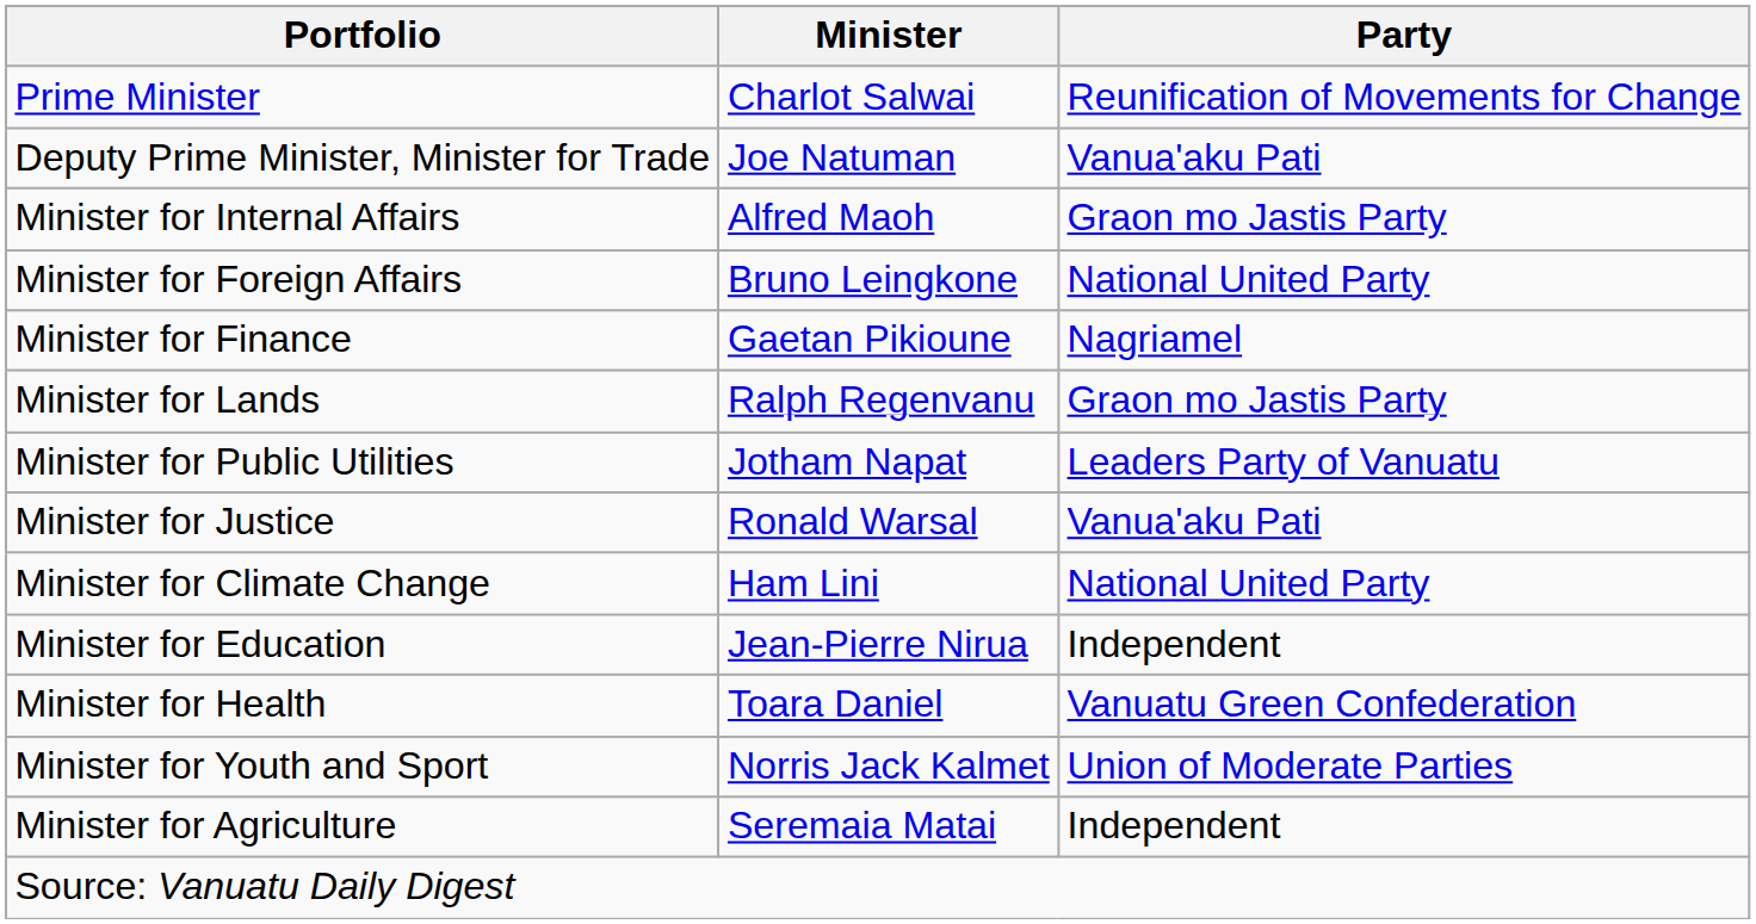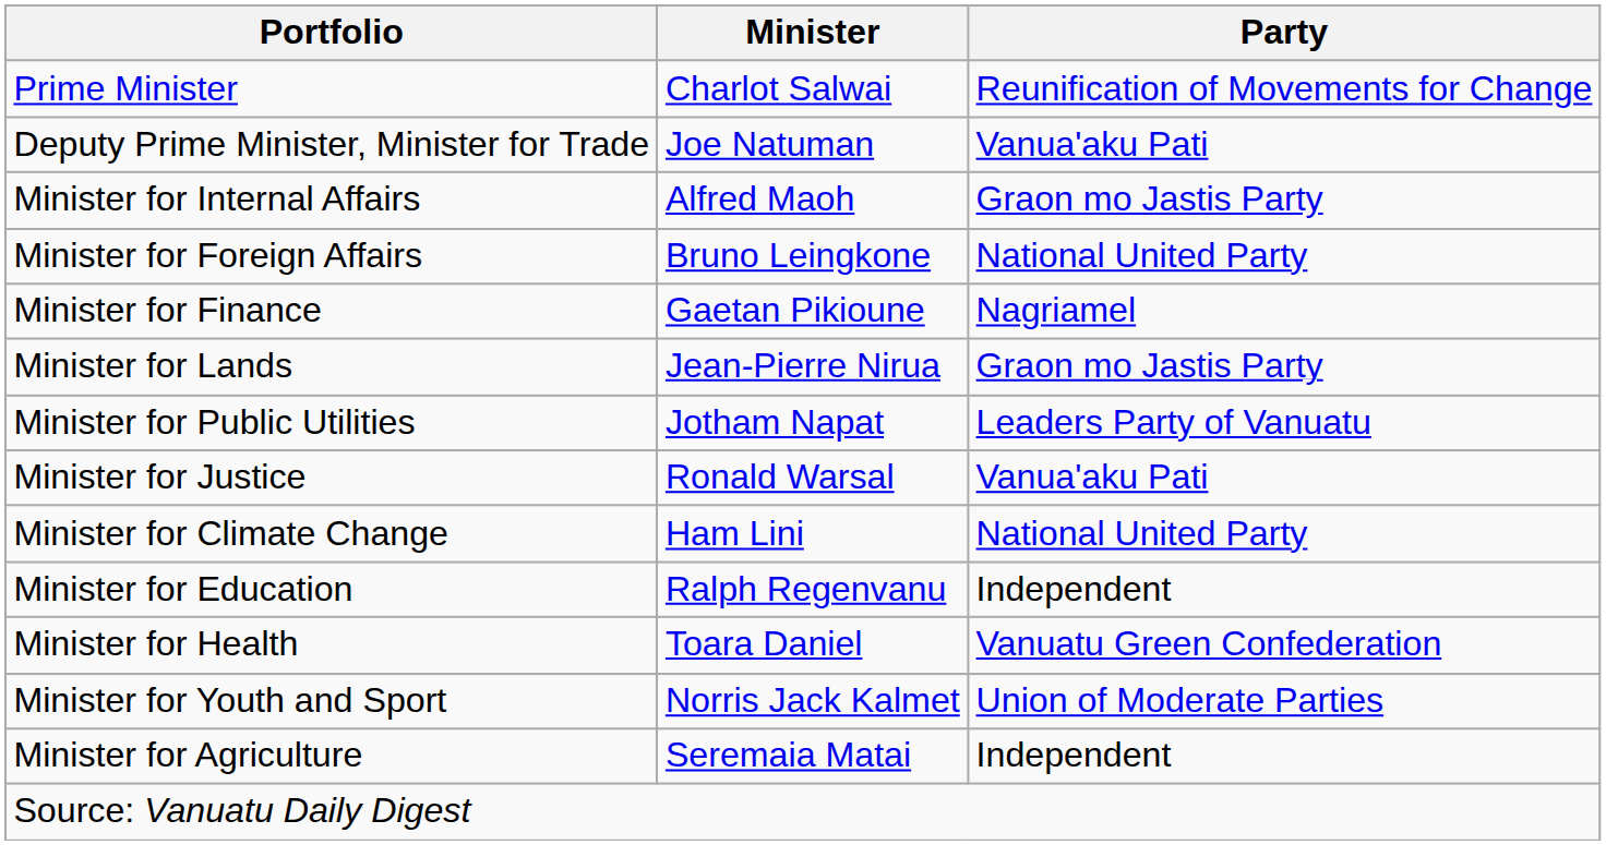Minister for Lands | Minister: Ralph Regenvanu -> Jean-Pierre Nirua
Minister for Education | Minister: Jean-Pierre Nirua -> Ralph Regenvanu
